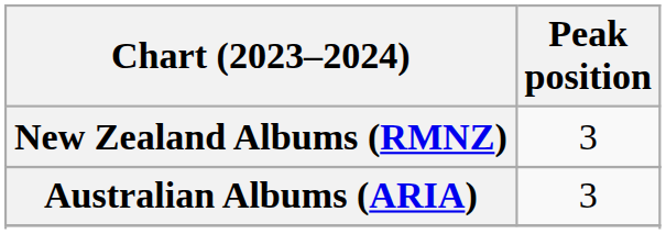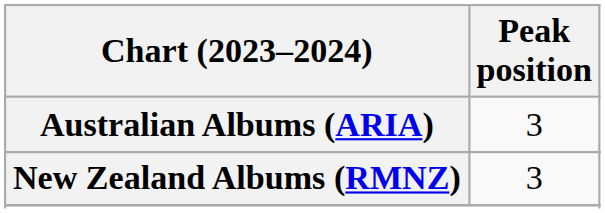rows swapped: Australian Albums (ARIA) <-> New Zealand Albums (RMNZ)
